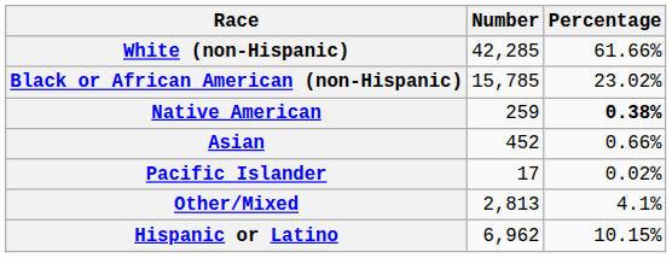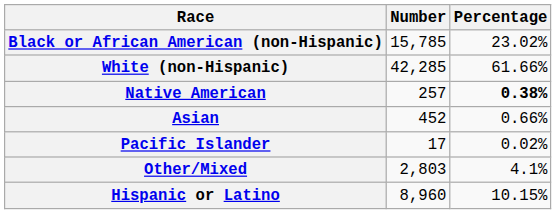rows swapped: White (non-Hispanic) <-> Black or African American (non-Hispanic)
Native American | Number: 259 -> 257
Other/Mixed | Number: 2,813 -> 2,803
Hispanic or Latino | Number: 6,962 -> 8,960
